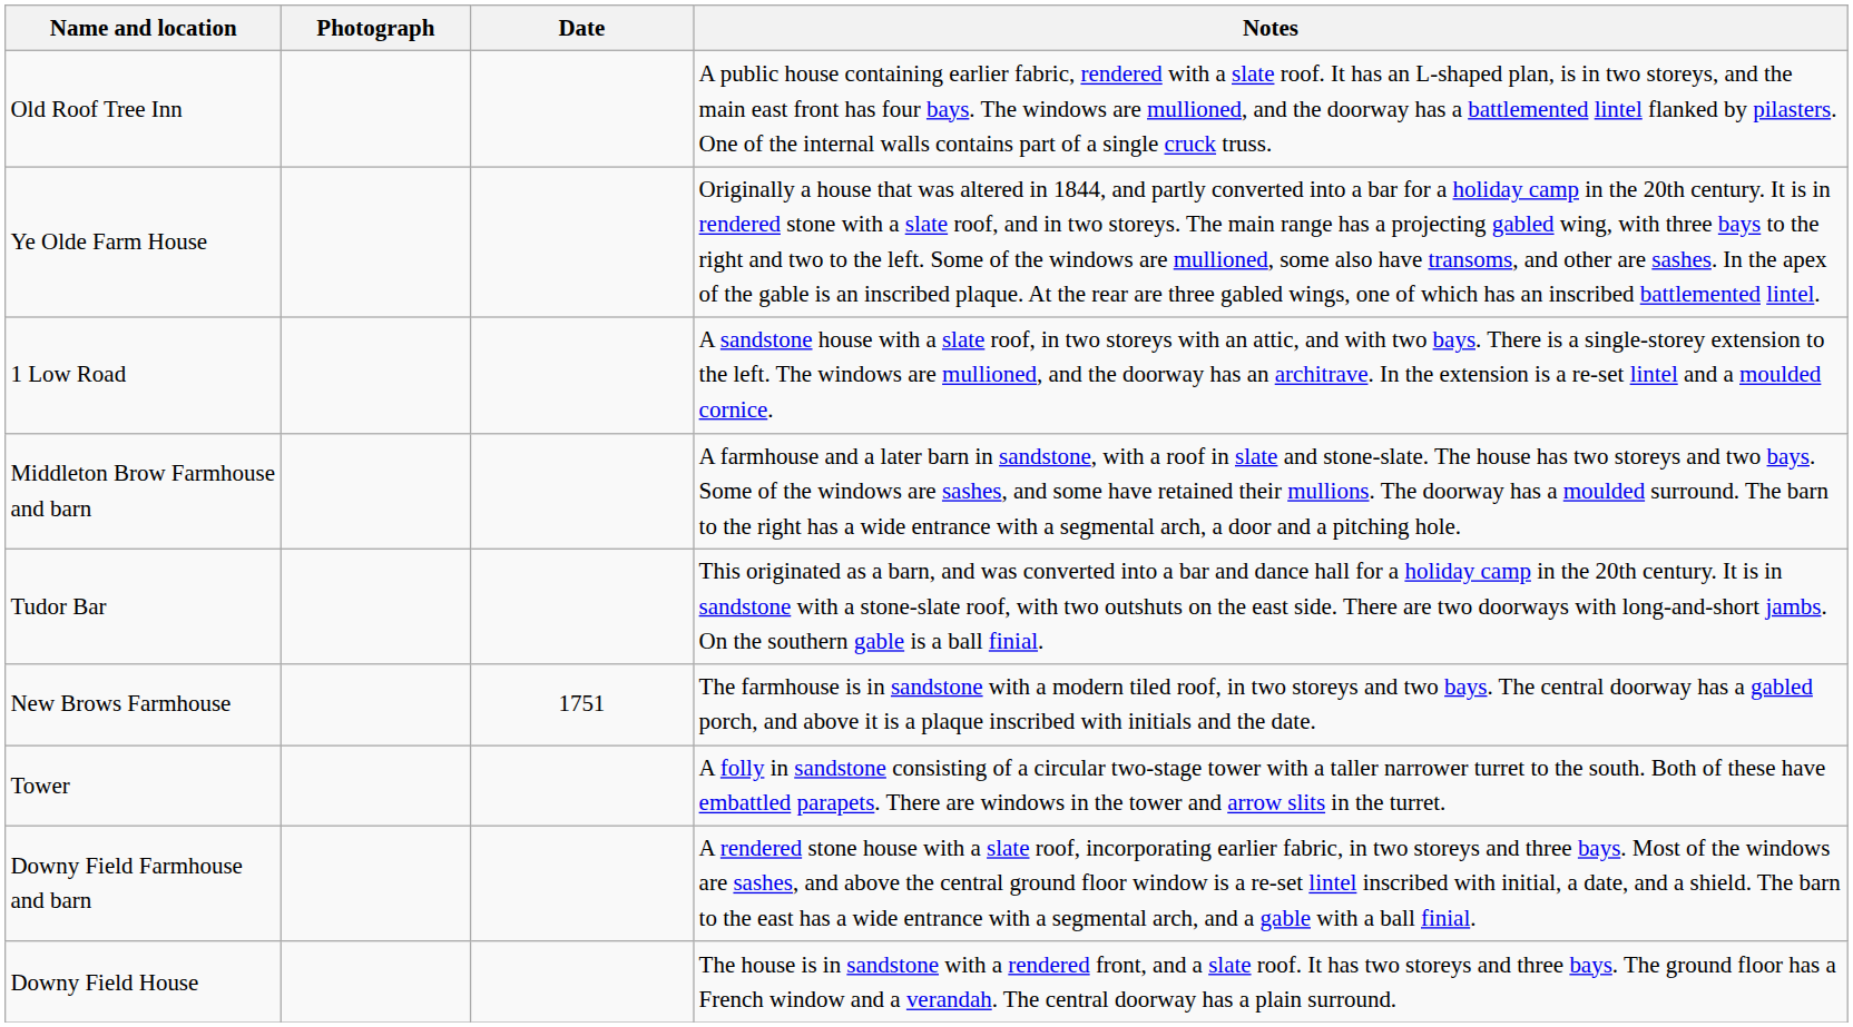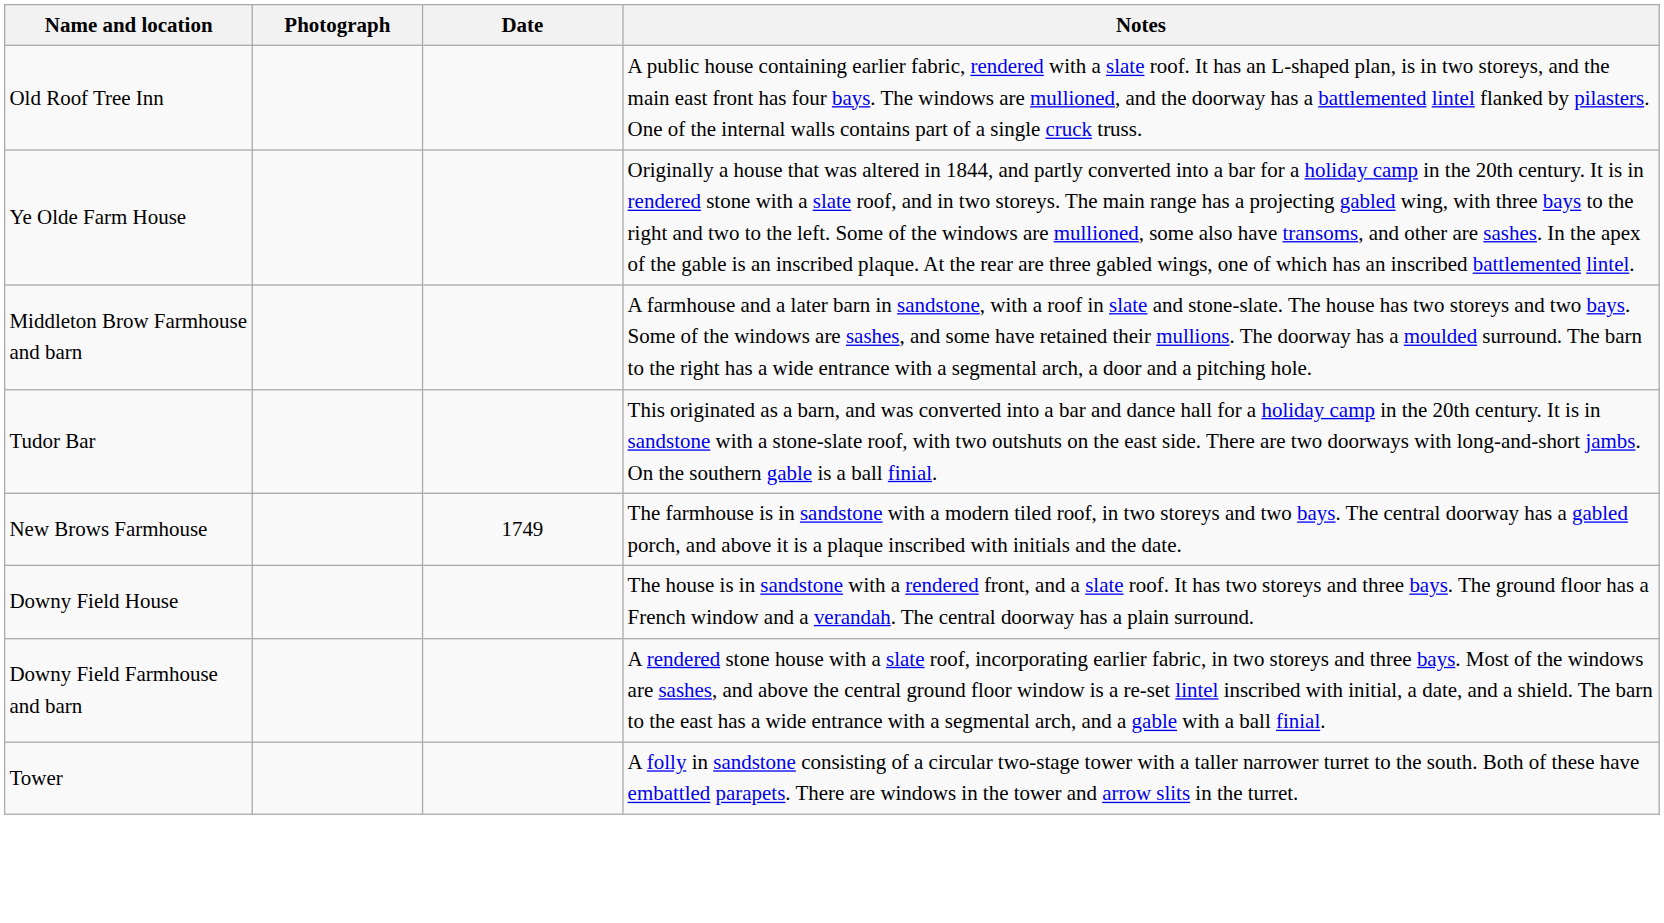- row: 1 Low Road | A sandstone house with a slate roof, in two storeys with an attic, and with two bays. There is a single-storey extension to the left. The windows are mullioned, and the doorway has an architrave. In the extension is a re-set lintel and a moulded cornice.
New Brows Farmhouse | Date: 1751 -> 1749
rows swapped: Tower <-> Downy Field House
